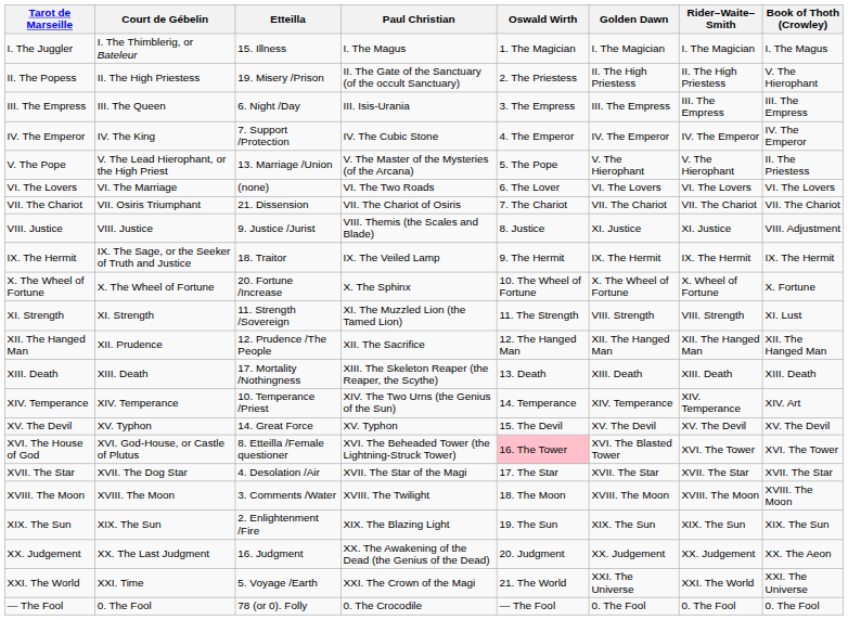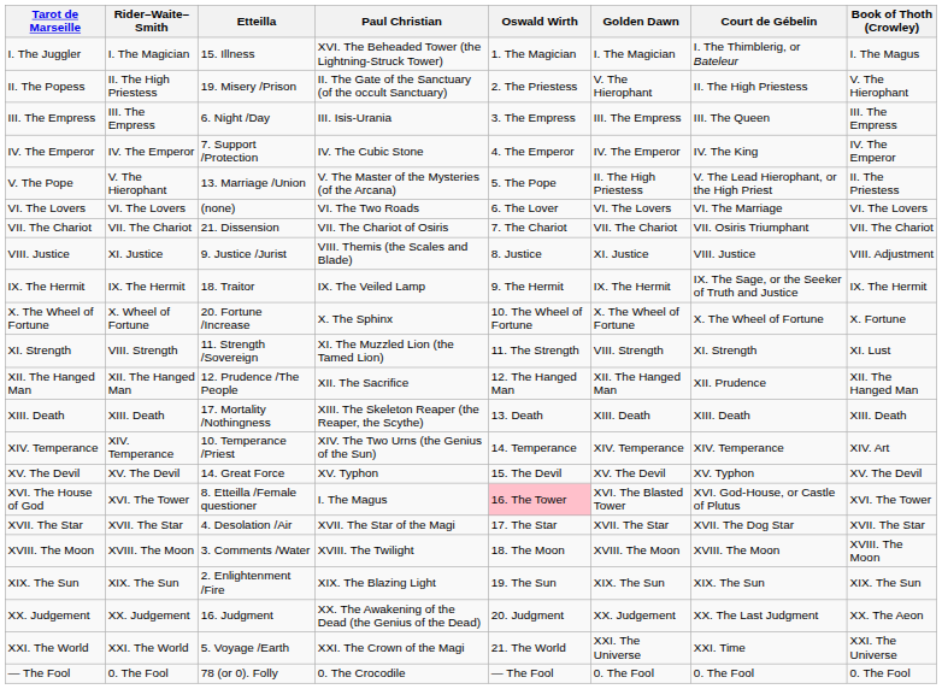columns swapped: Court de Gébelin <-> Rider–Waite–Smith
I. The Juggler | Paul Christian: I. The Magus -> XVI. The Beheaded Tower (the Lightning-Struck Tower)
II. The Popess | Golden Dawn: II. The High Priestess -> V. The Hierophant
V. The Pope | Golden Dawn: V. The Hierophant -> II. The High Priestess
XVI. The House of God | Paul Christian: XVI. The Beheaded Tower (the Lightning-Struck Tower) -> I. The Magus
